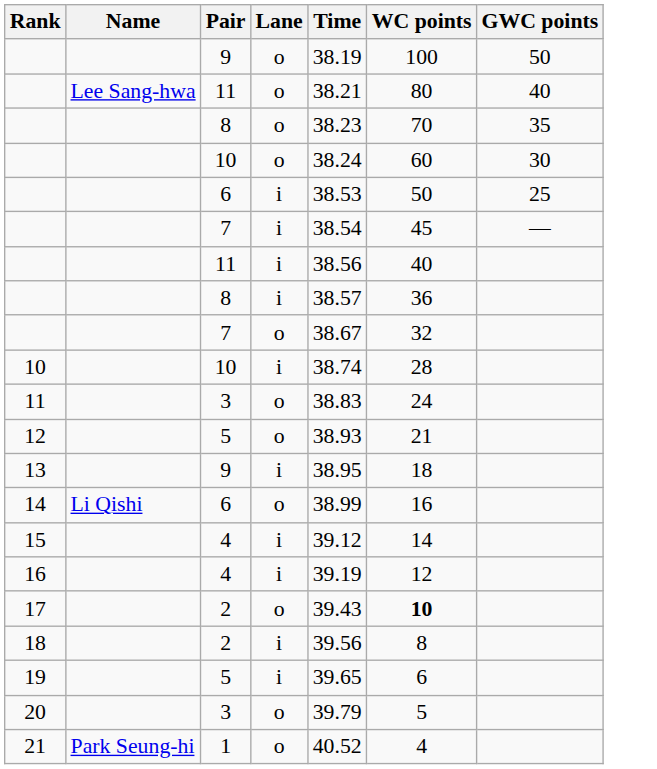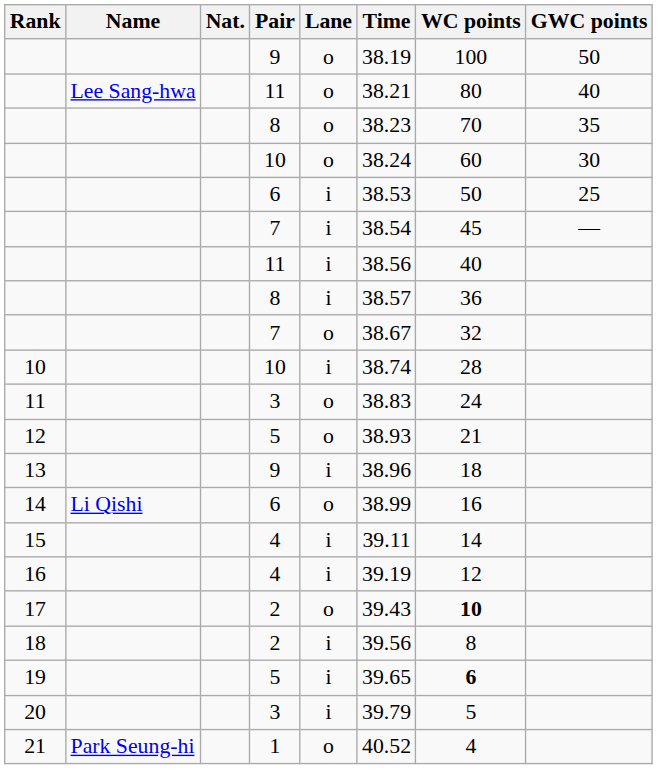+ column: Nat.
13 | Time: 38.95 -> 38.96
15 | Time: 39.12 -> 39.11
19 | WC points: normal -> bold
20 | Lane: o -> i
